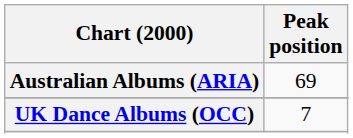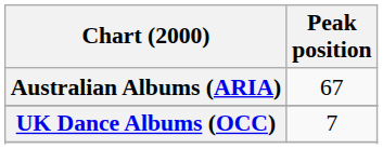Australian Albums (ARIA) | Peak position: 69 -> 67
